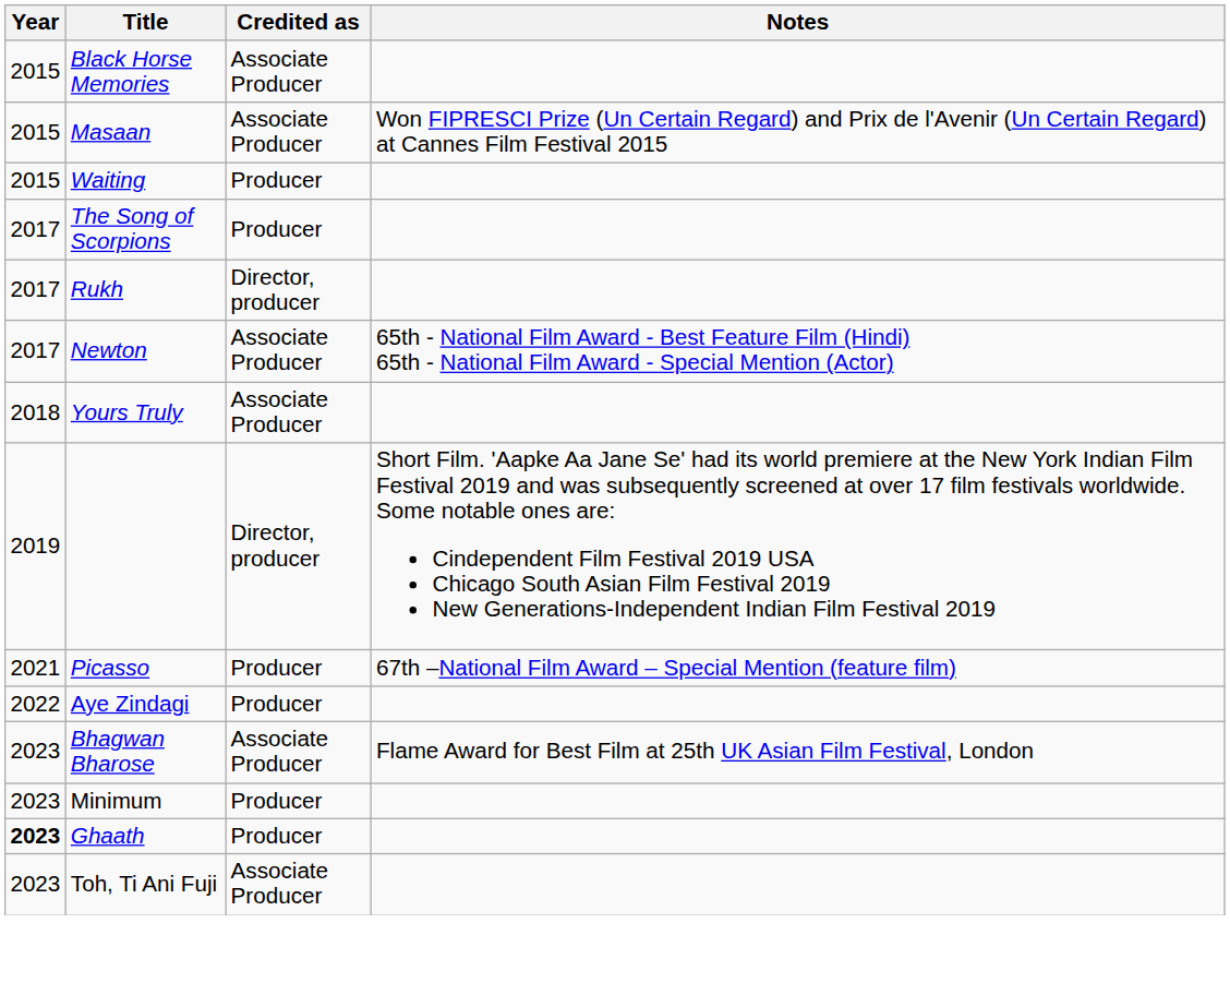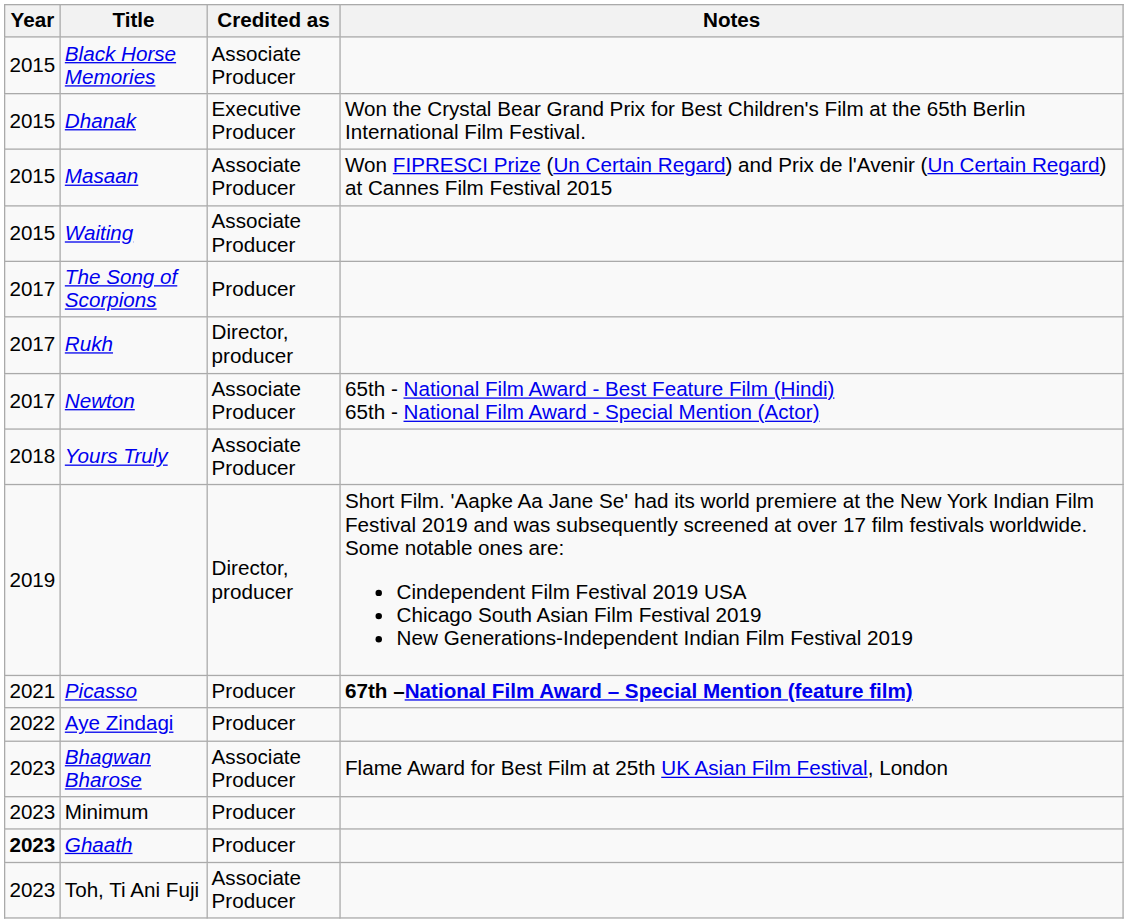+ row: 2015 | Dhanak | Executive Producer | Won the Crystal Bear Grand Prix for Best Children's Film at the 65th Berlin International Film Festival.
Waiting | Credited as: Producer -> Associate Producer
Picasso | Notes: normal -> bold
